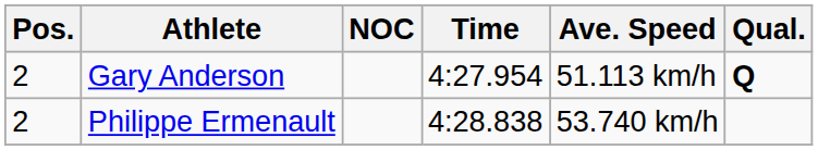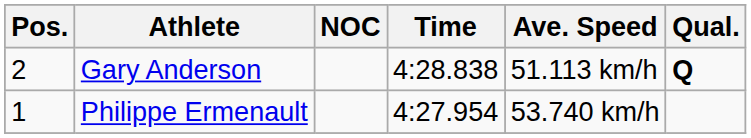Gary Anderson | Time: 4:27.954 -> 4:28.838
Philippe Ermenault | Pos.: 2 -> 1
Philippe Ermenault | Time: 4:28.838 -> 4:27.954
